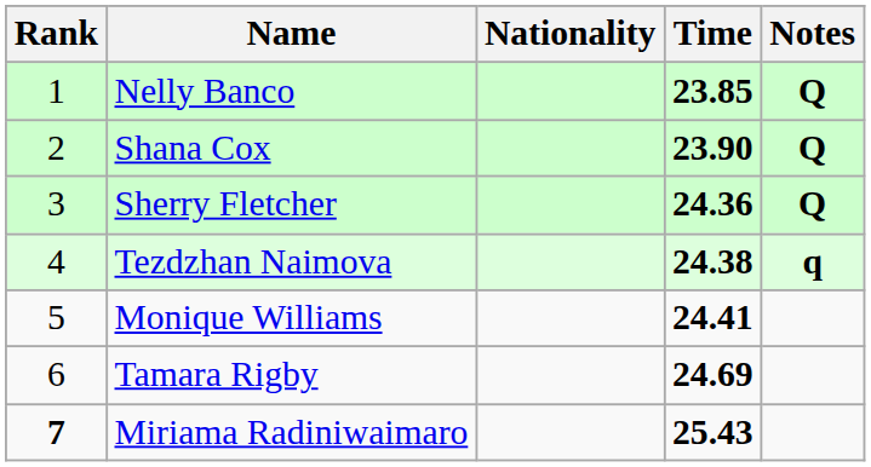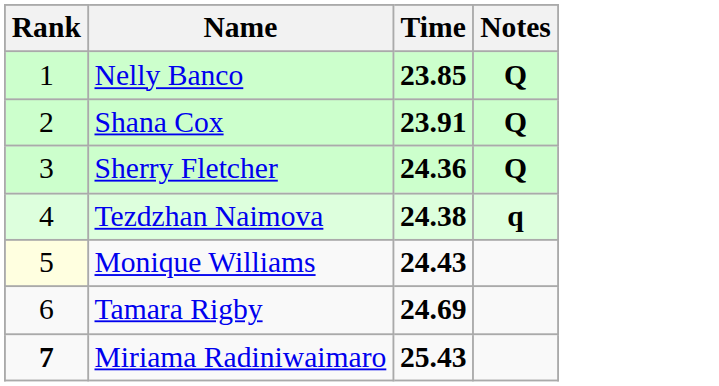- column: Nationality
Shana Cox | Time: 23.90 -> 23.91
Monique Williams | Rank: no background -> lightyellow background
Monique Williams | Time: 24.41 -> 24.43
